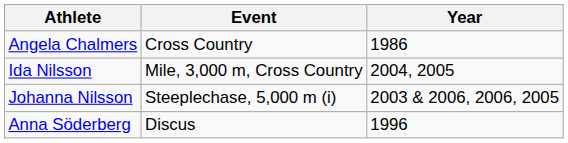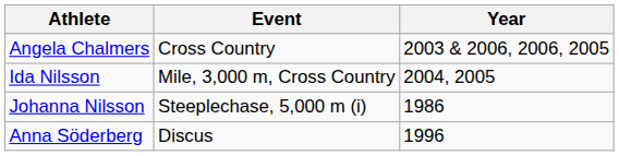Angela Chalmers | Year: 1986 -> 2003 & 2006, 2006, 2005
Johanna Nilsson | Year: 2003 & 2006, 2006, 2005 -> 1986
